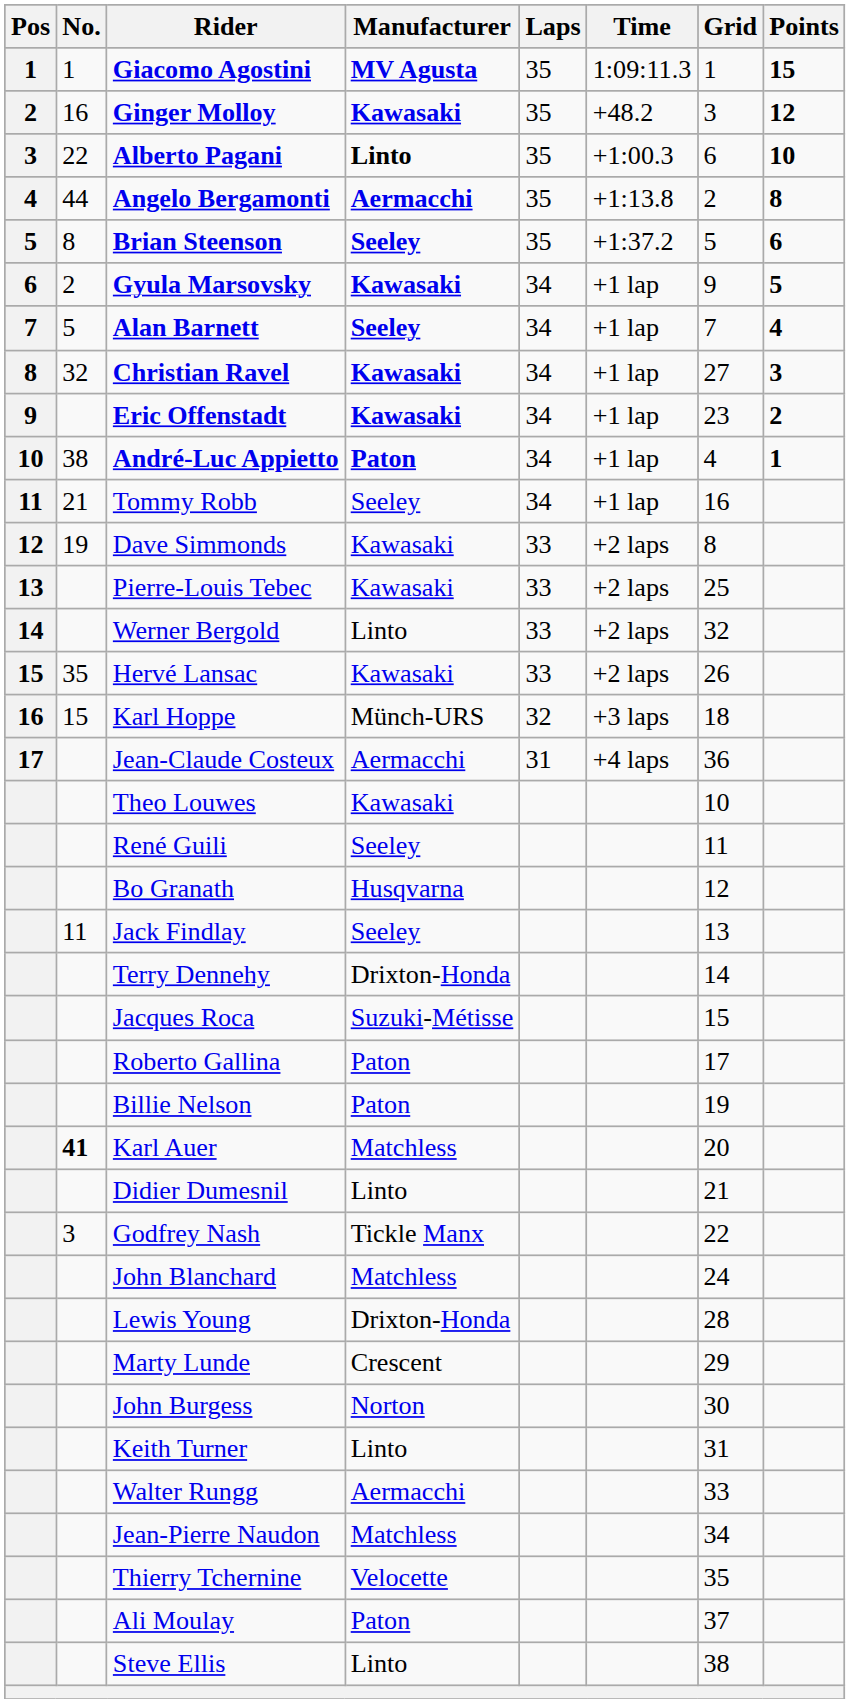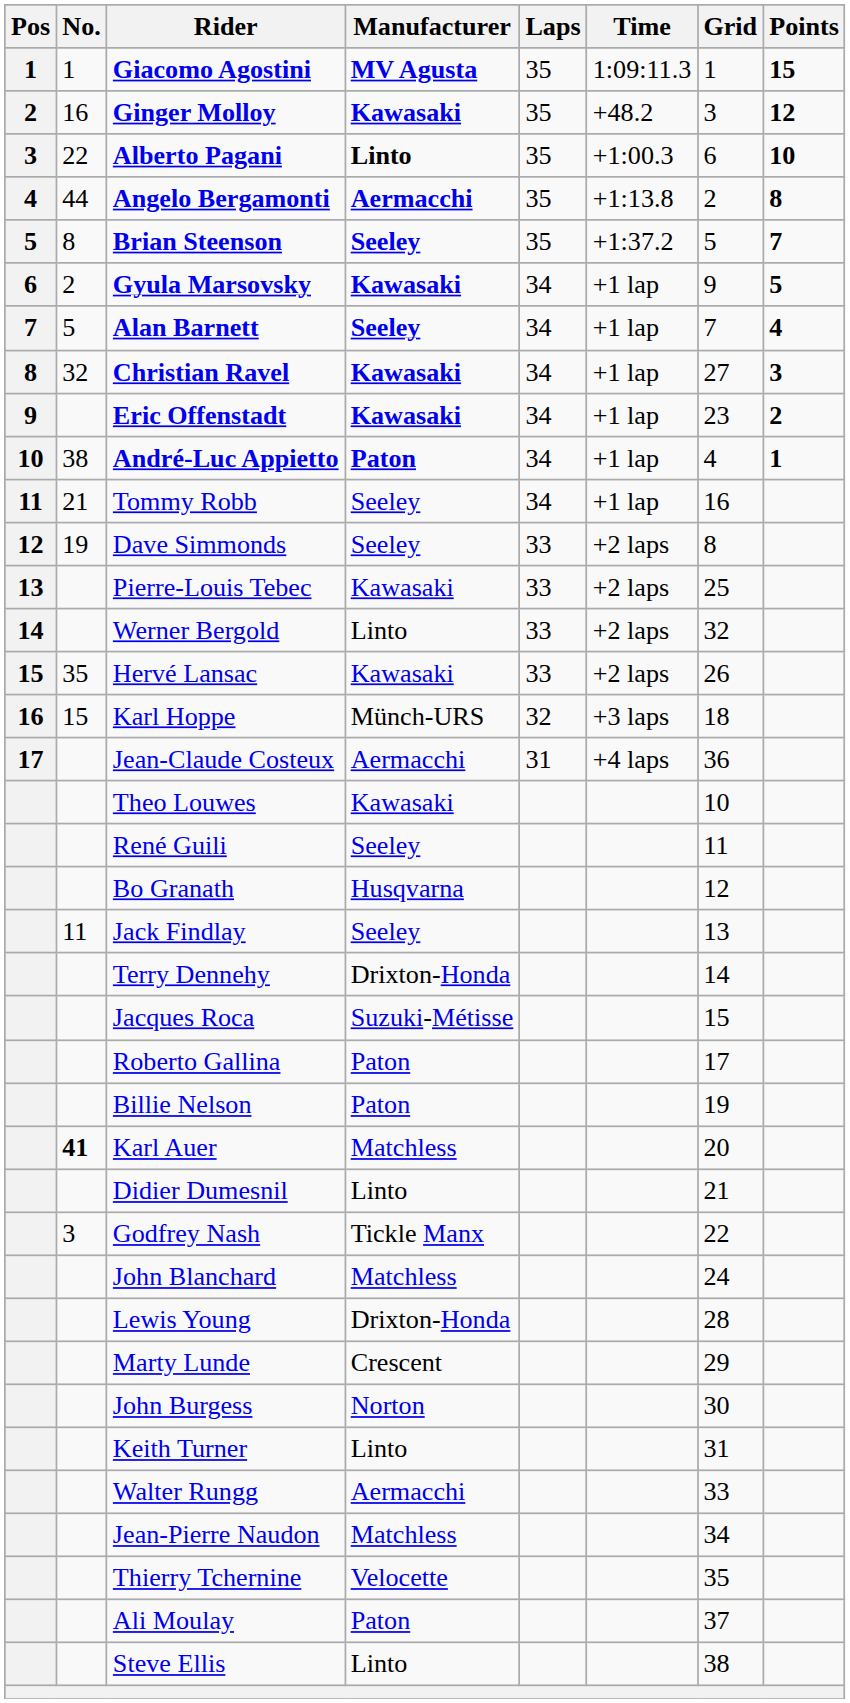Brian Steenson | Points: 6 -> 7
Dave Simmonds | Manufacturer: Kawasaki -> Seeley
